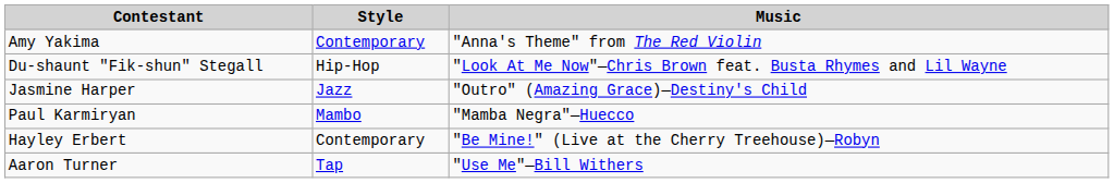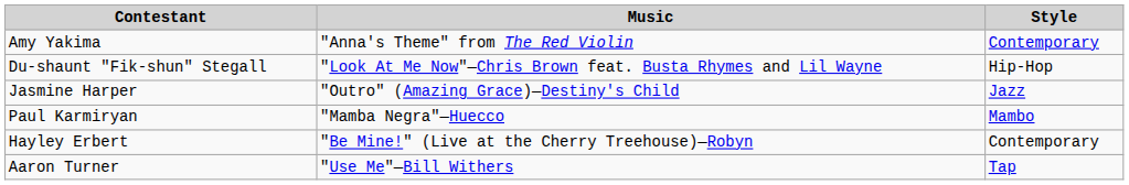columns swapped: Style <-> Music
